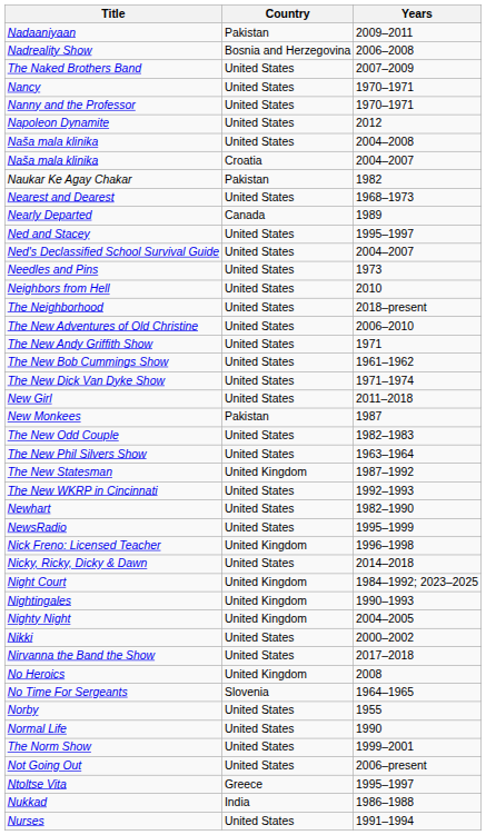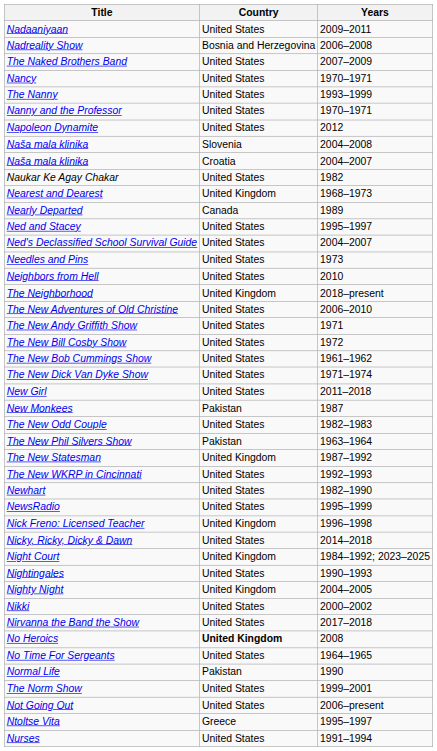Nadaaniyaan | Country: Pakistan -> United States
+ row: The Nanny | United States | 1993–1999
Naša mala klinika / 2004–2008 | Country: United States -> Slovenia
Naukar Ke Agay Chakar | Country: Pakistan -> United States
Nearest and Dearest | Country: United States -> United Kingdom
The Neighborhood | Country: United States -> United Kingdom
+ row: The New Bill Cosby Show | United States | 1972
The New Phil Silvers Show | Country: United States -> Pakistan
Nightingales | Country: United Kingdom -> United States
No Heroics | Country: normal -> bold
No Time For Sergeants | Country: Slovenia -> United States
- row: Norby | United States | 1955
Normal Life | Country: United States -> Pakistan
- row: Nukkad | India | 1986–1988
